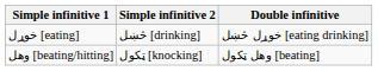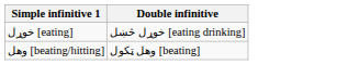- column: Simple infinitive 2 | څښل [drinking] | ټکول [knocking]
